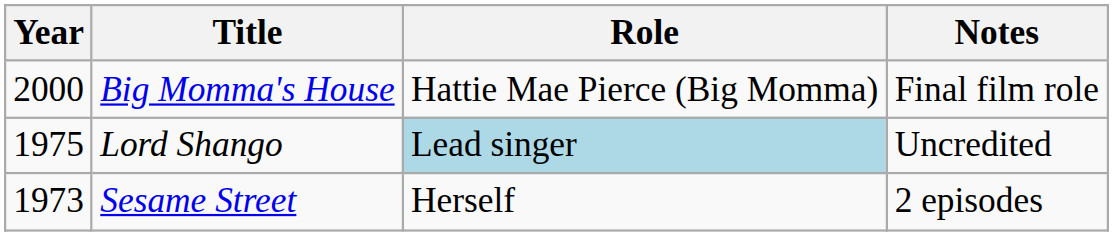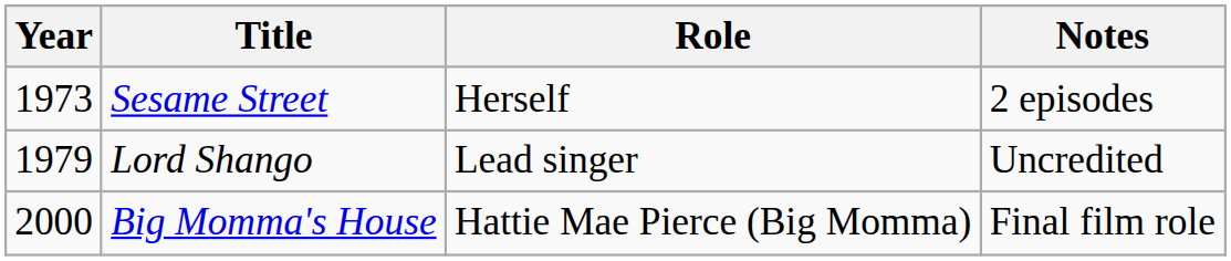rows swapped: Sesame Street <-> Big Momma's House
Lord Shango | Year: 1975 -> 1979
Lord Shango | Role: lightblue background -> no background
